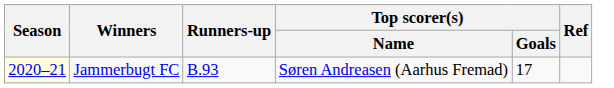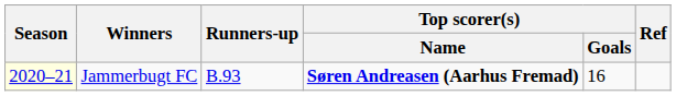Jammerbugt FC | Top scorer(s) / Name: normal -> bold
Jammerbugt FC | Top scorer(s) / Goals: 17 -> 16
